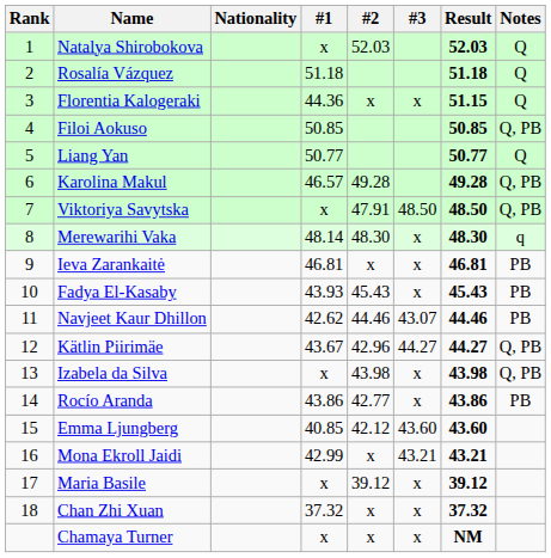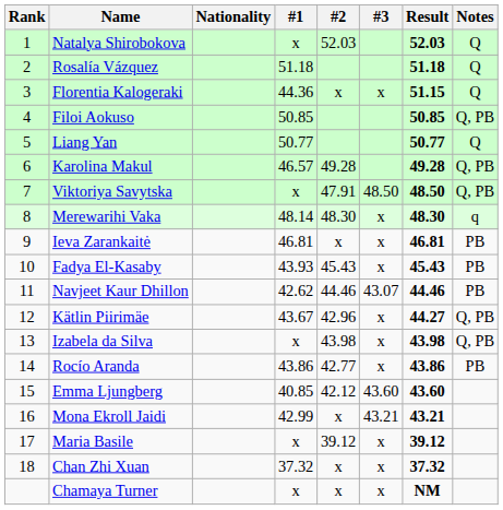Kätlin Piirimäe | #3: 44.27 -> x
